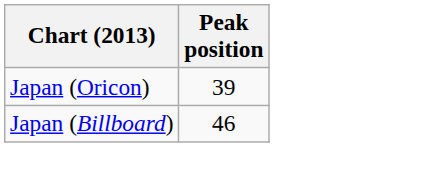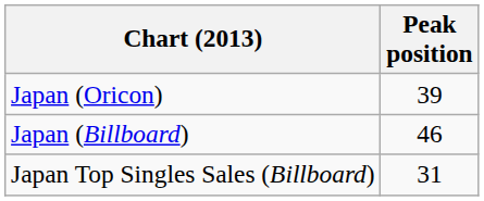+ row: Japan Top Singles Sales (Billboard) | 31
